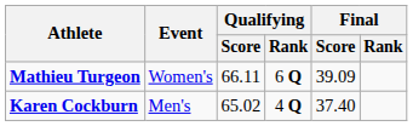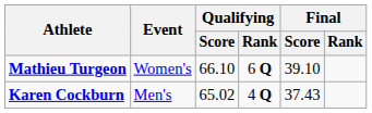Mathieu Turgeon | Qualifying / Score: 66.11 -> 66.10
Mathieu Turgeon | Final / Score: 39.09 -> 39.10
Karen Cockburn | Final / Score: 37.40 -> 37.43
